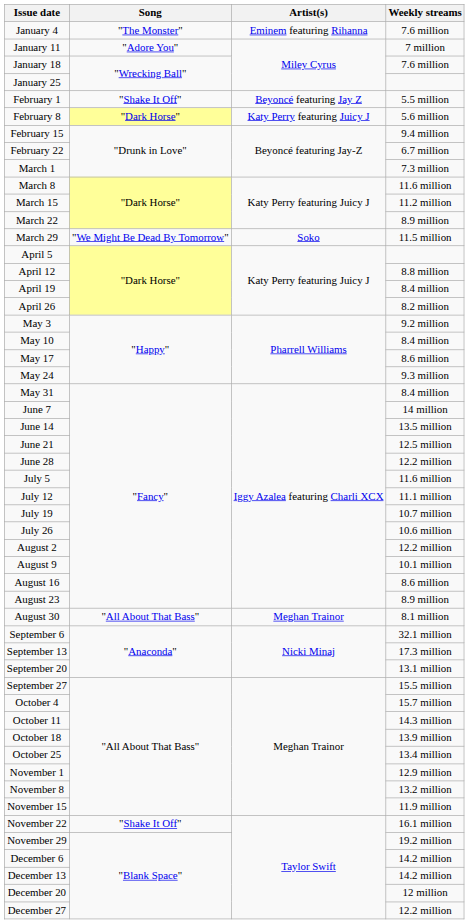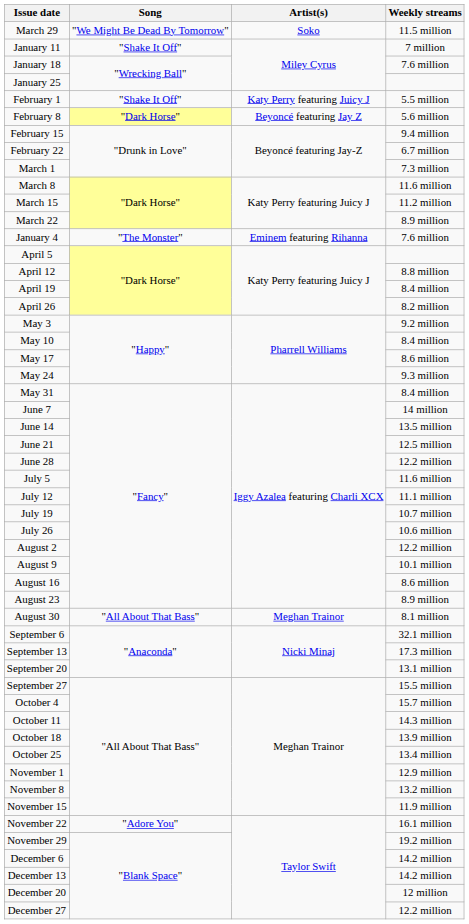rows swapped: January 4 <-> March 29
January 11 | Song: "Adore You" -> "Shake It Off"
February 1 | Artist(s): Beyoncé featuring Jay Z -> Katy Perry featuring Juicy J
February 8 | Artist(s): Katy Perry featuring Juicy J -> Beyoncé featuring Jay Z
November 22 | Song: "Shake It Off" -> "Adore You"
